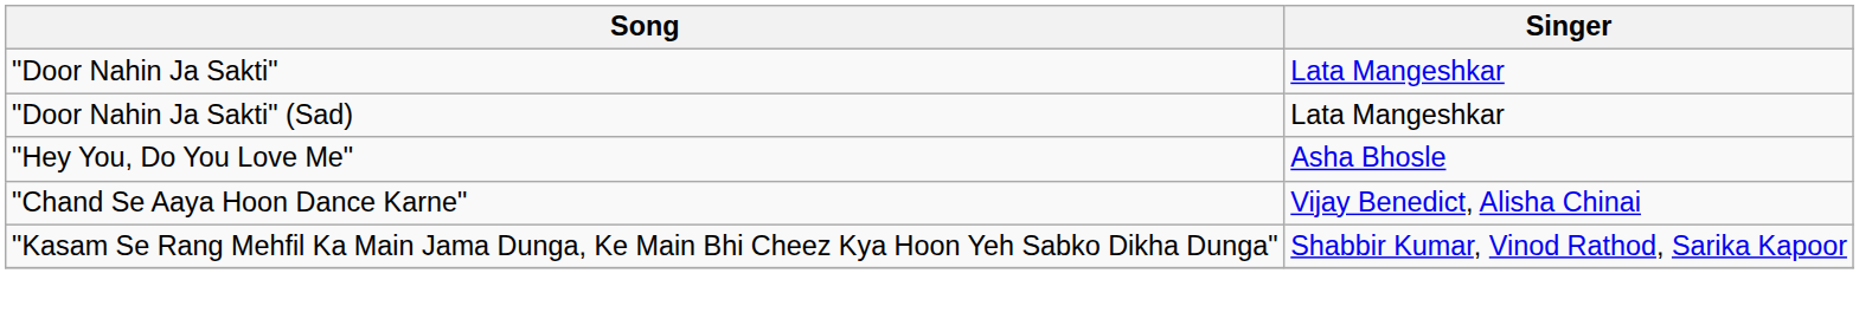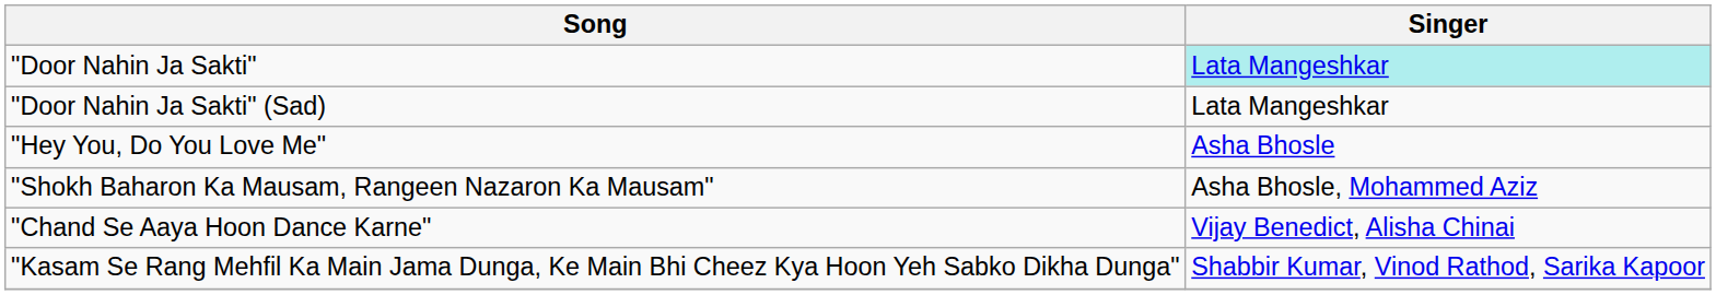"Door Nahin Ja Sakti" | Singer: no background -> paleturquoise background
+ row: "Shokh Baharon Ka Mausam, Rangeen Nazaron Ka Mausam" | Asha Bhosle, Mohammed Aziz
